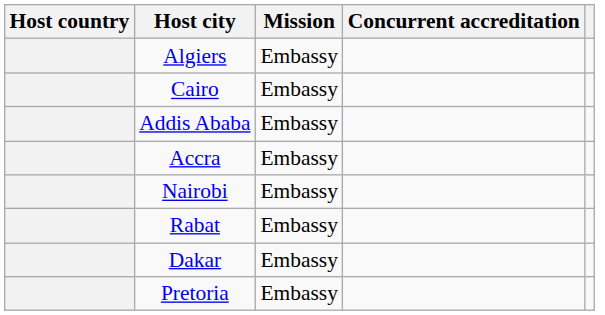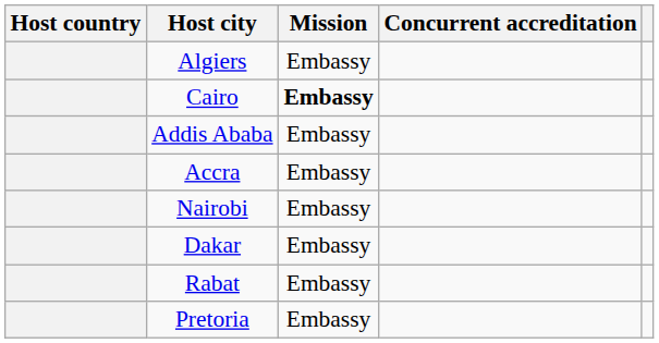Cairo | Mission: normal -> bold
rows swapped: Rabat <-> Dakar
